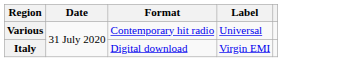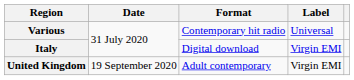+ row: United Kingdom | 19 September 2020 | Adult contemporary | Virgin EMI
